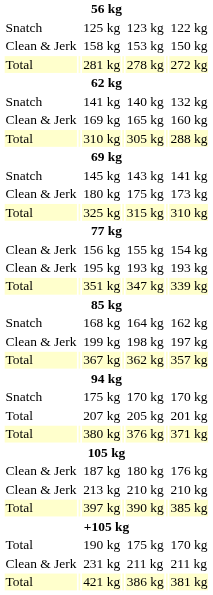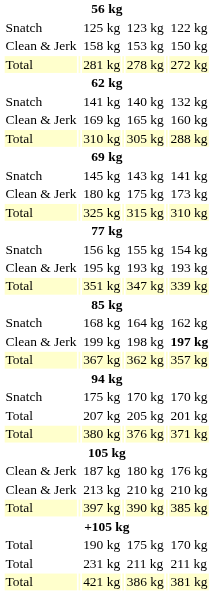156 kg | column 1: Clean & Jerk -> Snatch
199 kg | column 7: normal -> bold
231 kg | column 1: Clean & Jerk -> Total
